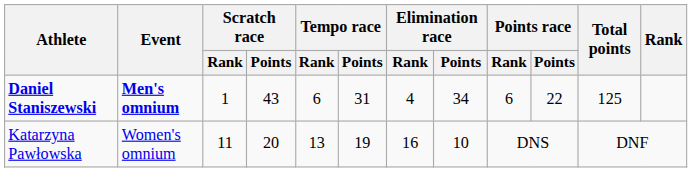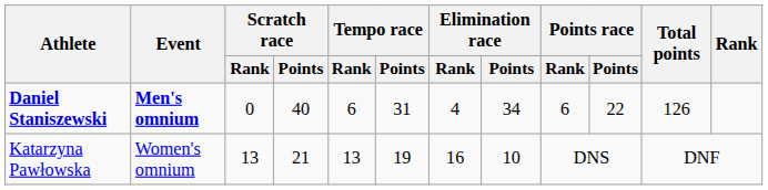Daniel Staniszewski | Scratch race / Rank: 1 -> 0
Daniel Staniszewski | Scratch race / Points: 43 -> 40
Daniel Staniszewski | Total points: 125 -> 126
Katarzyna Pawłowska | Scratch race / Rank: 11 -> 13
Katarzyna Pawłowska | Scratch race / Points: 20 -> 21
